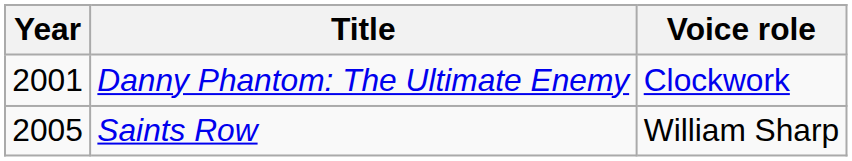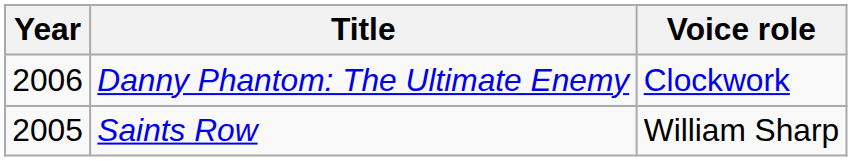Danny Phantom: The Ultimate Enemy | Year: 2001 -> 2006
